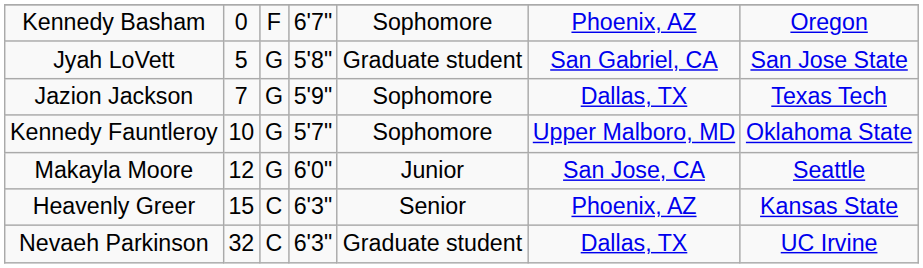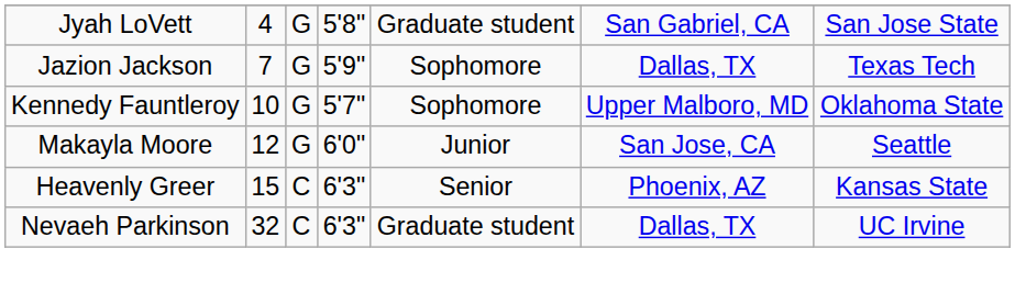- row: Kennedy Basham | 0 | F | 6'7" | Sophomore | Phoenix, AZ | Oregon
Jyah LoVett | column 2: 5 -> 4
